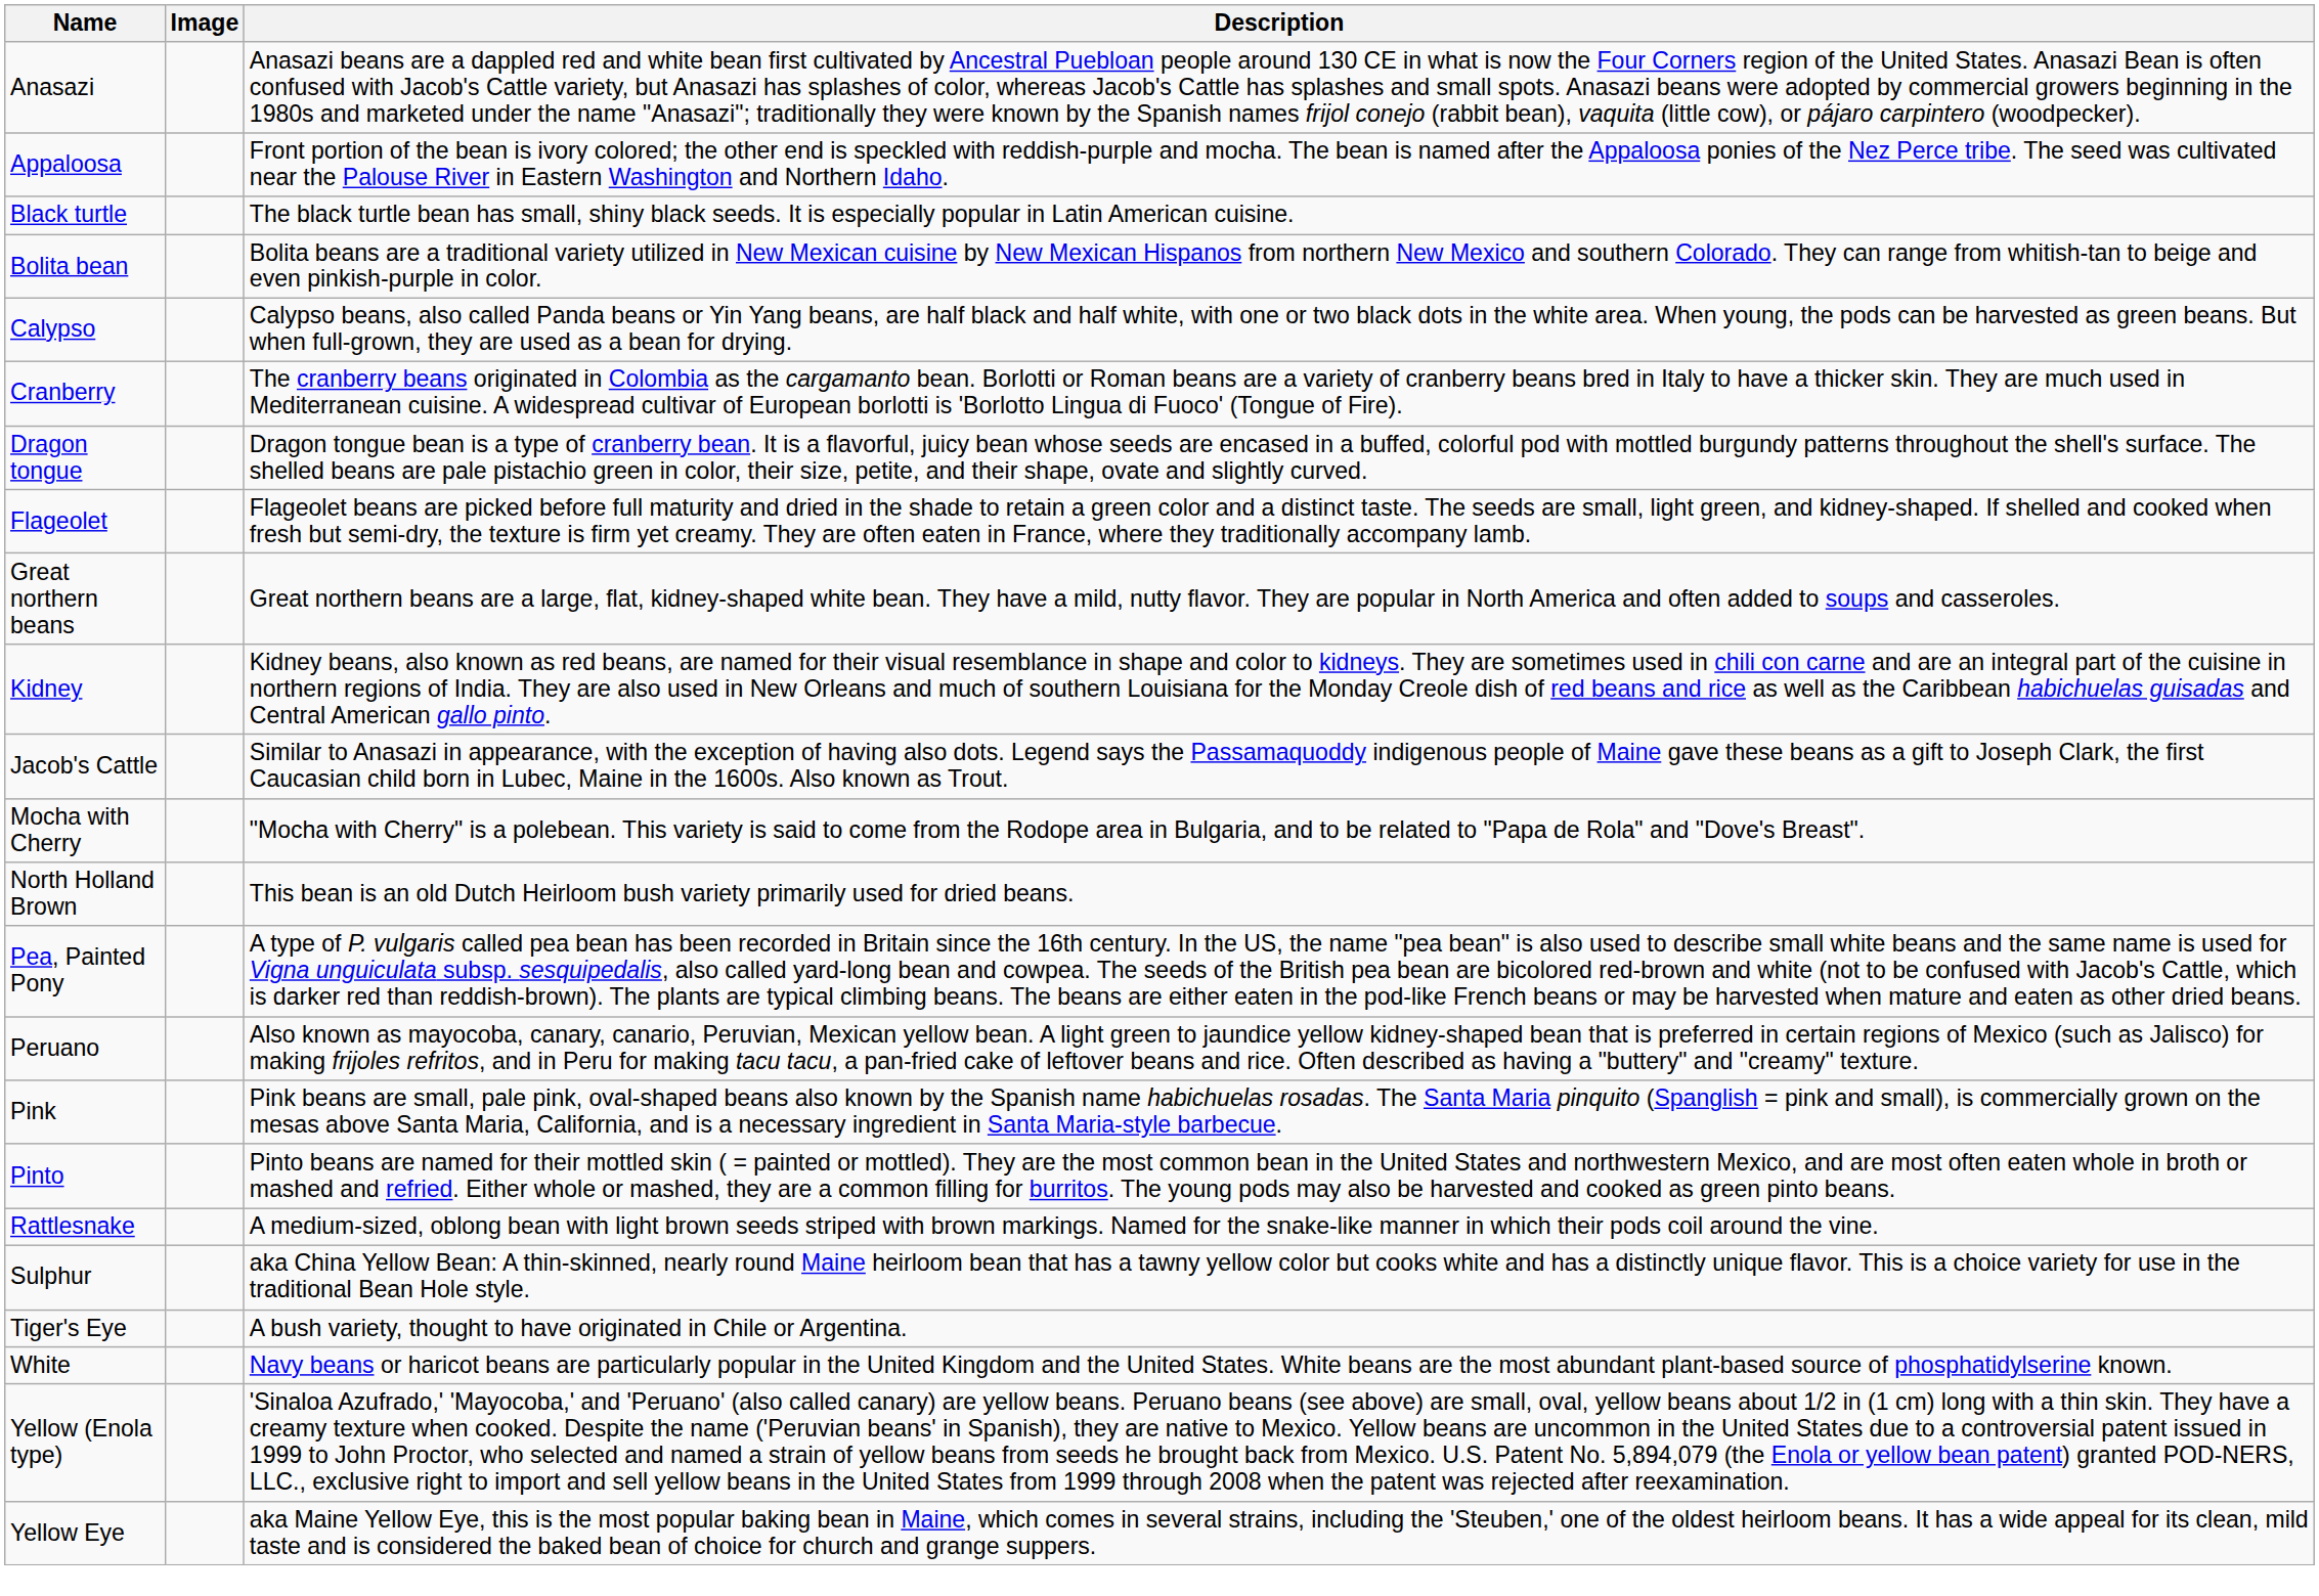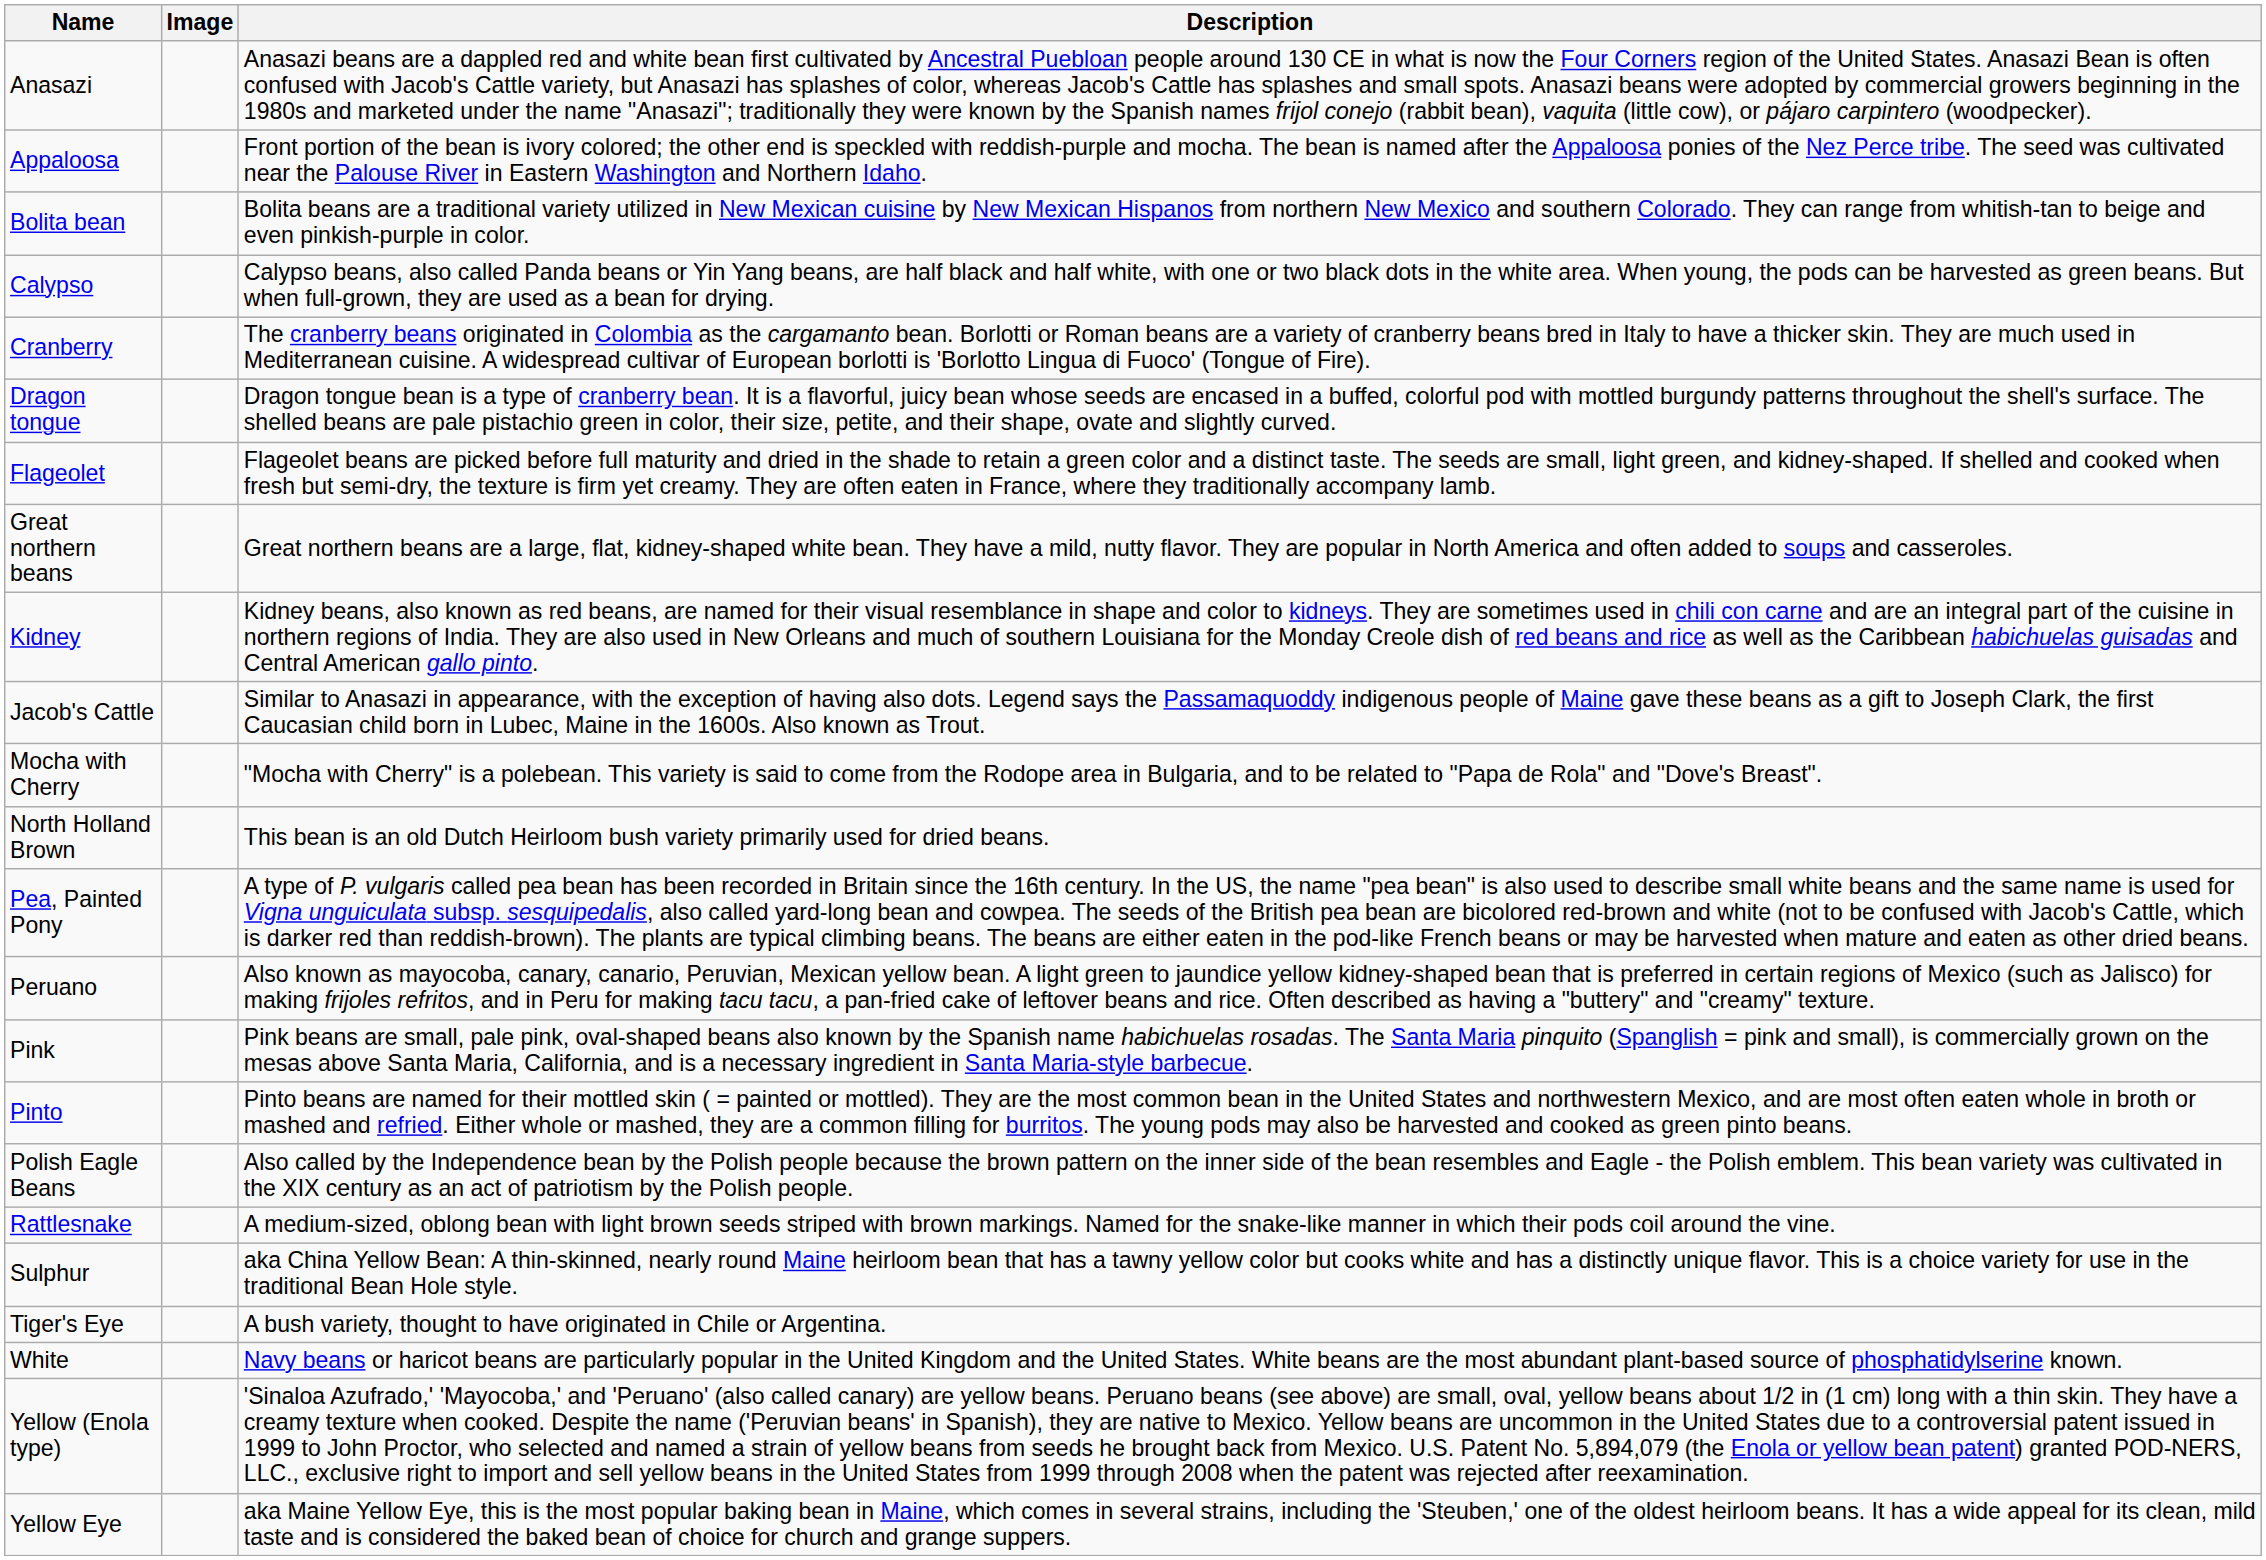- row: Black turtle | The black turtle bean has small, shiny black seeds. It is especially popular in Latin American cuisine.
+ row: Polish Eagle Beans | Also called by the Independence bean by the Polish people because the brown pattern on the inner side of the bean resembles and Eagle - the Polish emblem. This bean variety was cultivated in the XIX century as an act of patriotism by the Polish people.
